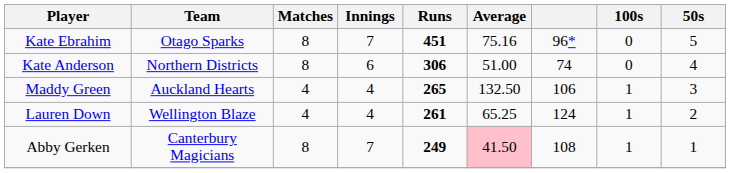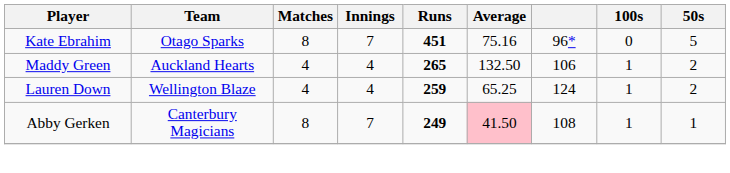- row: Kate Anderson | Northern Districts | 8 | 6 | 306 | 51.00 | 74 | 0 | 4
Maddy Green | 50s: 3 -> 2
Lauren Down | Runs: 261 -> 259
